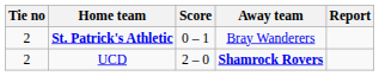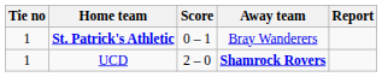St. Patrick's Athletic | Tie no: 2 -> 1
UCD | Tie no: 2 -> 1
